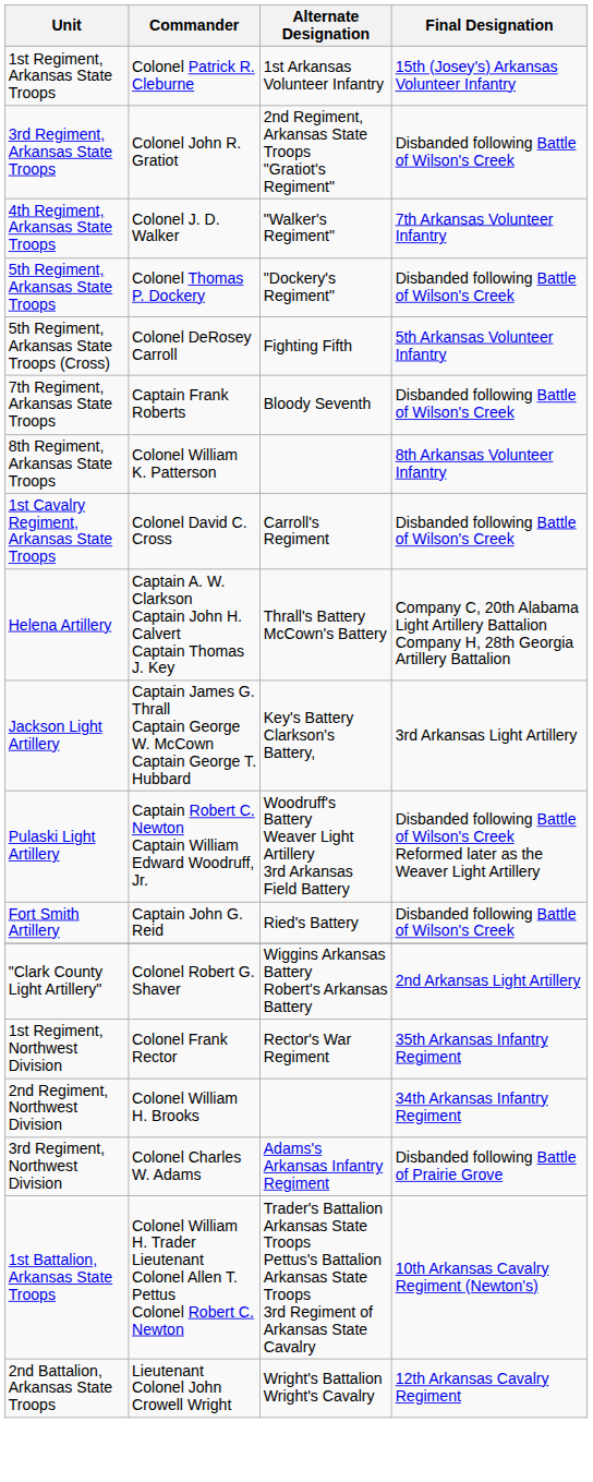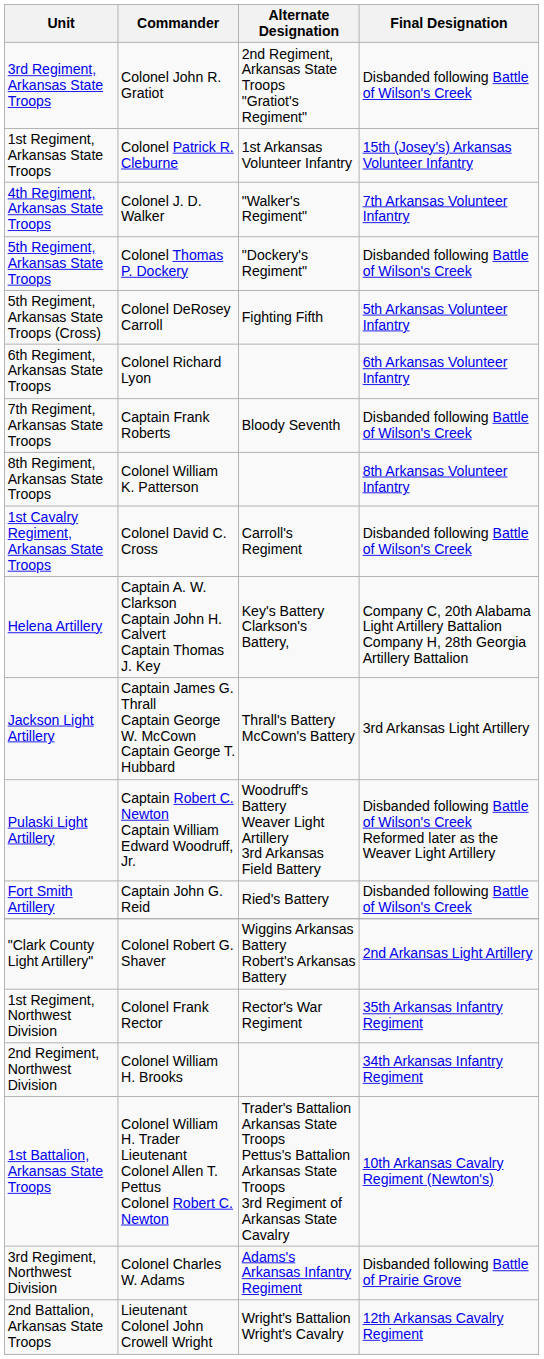rows swapped: 1st Regiment, Arkansas State Troops <-> 3rd Regiment, Arkansas State Troops
+ row: 6th Regiment, Arkansas State Troops | Colonel Richard Lyon | 6th Arkansas Volunteer Infantry
Helena Artillery | Alternate Designation: Thrall's Battery McCown's Battery -> Key's Battery Clarkson's Battery,
Jackson Light Artillery | Alternate Designation: Key's Battery Clarkson's Battery, -> Thrall's Battery McCown's Battery
rows swapped: 3rd Regiment, Northwest Division <-> 1st Battalion, Arkansas State Troops
